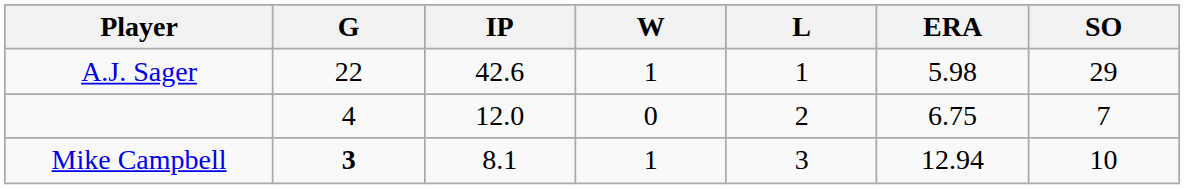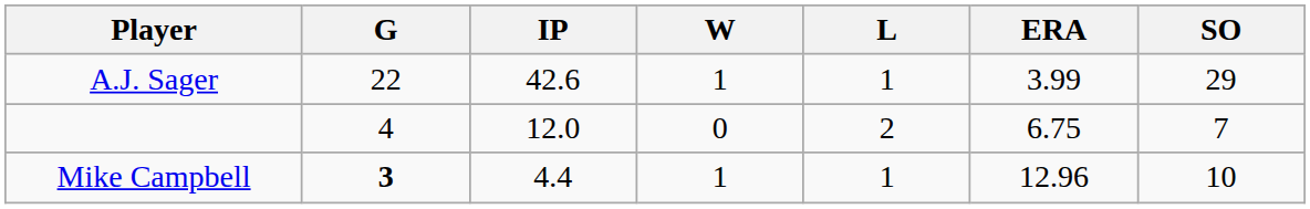A.J. Sager | ERA: 5.98 -> 3.99
Mike Campbell | IP: 8.1 -> 4.4
Mike Campbell | L: 3 -> 1
Mike Campbell | ERA: 12.94 -> 12.96
